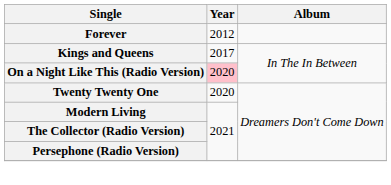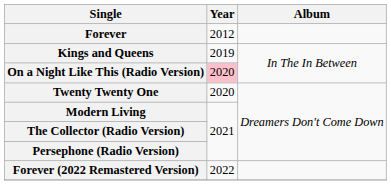Kings and Queens | Year: 2017 -> 2019
+ row: Forever (2022 Remastered Version) | 2022
